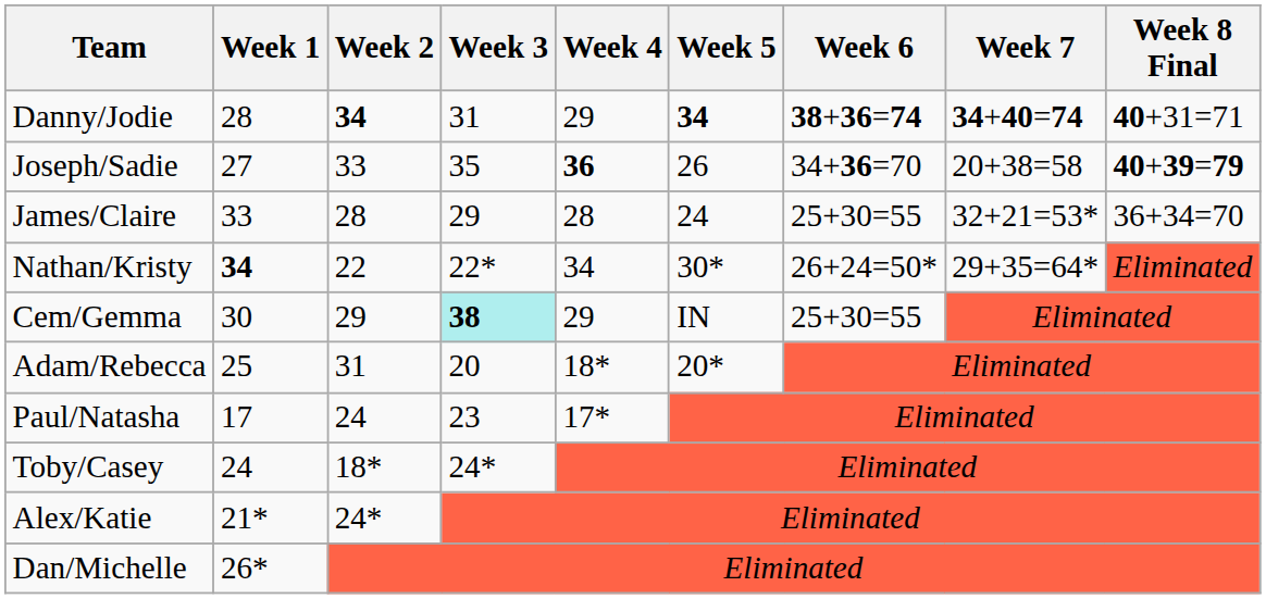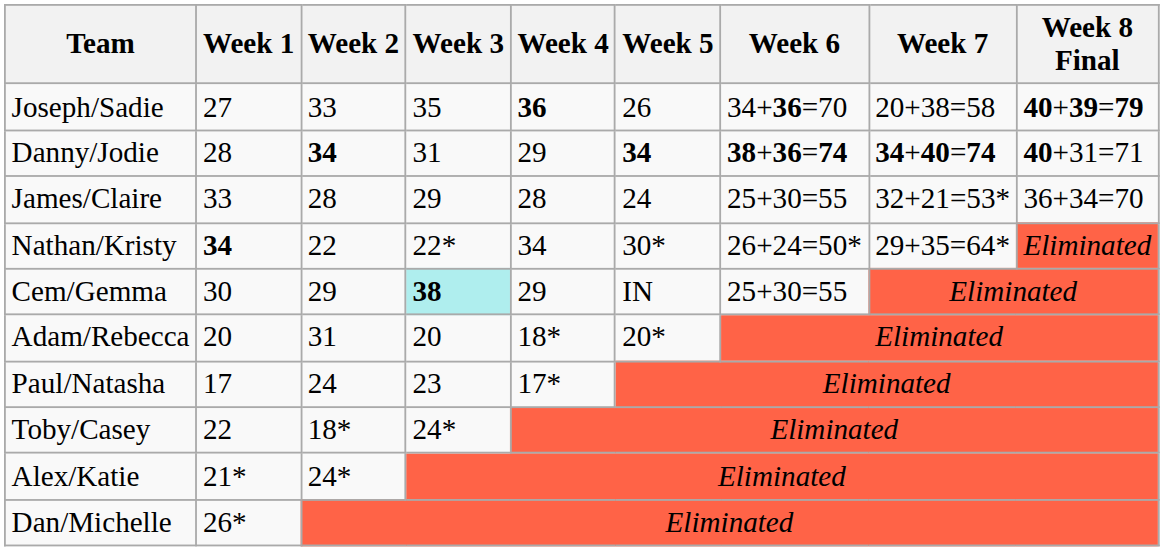rows swapped: Joseph/Sadie <-> Danny/Jodie
Adam/Rebecca | Week 1: 25 -> 20
Toby/Casey | Week 1: 24 -> 22
